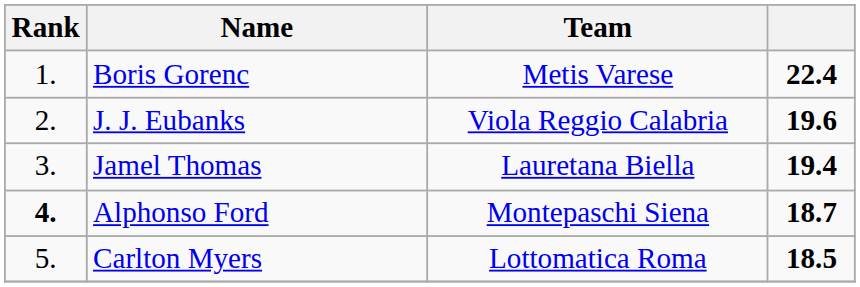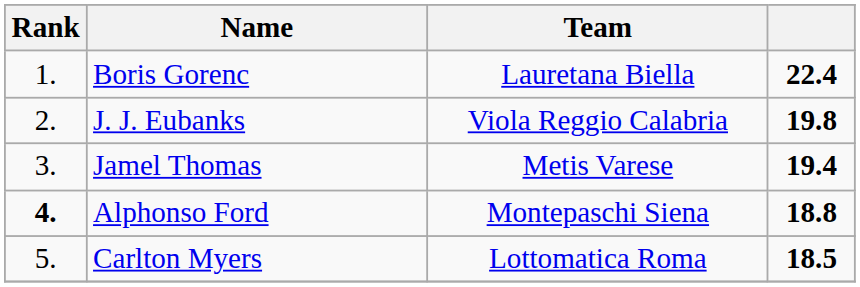Boris Gorenc | Team: Metis Varese -> Lauretana Biella
J. J. Eubanks | column 4: 19.6 -> 19.8
Jamel Thomas | Team: Lauretana Biella -> Metis Varese
Alphonso Ford | column 4: 18.7 -> 18.8
